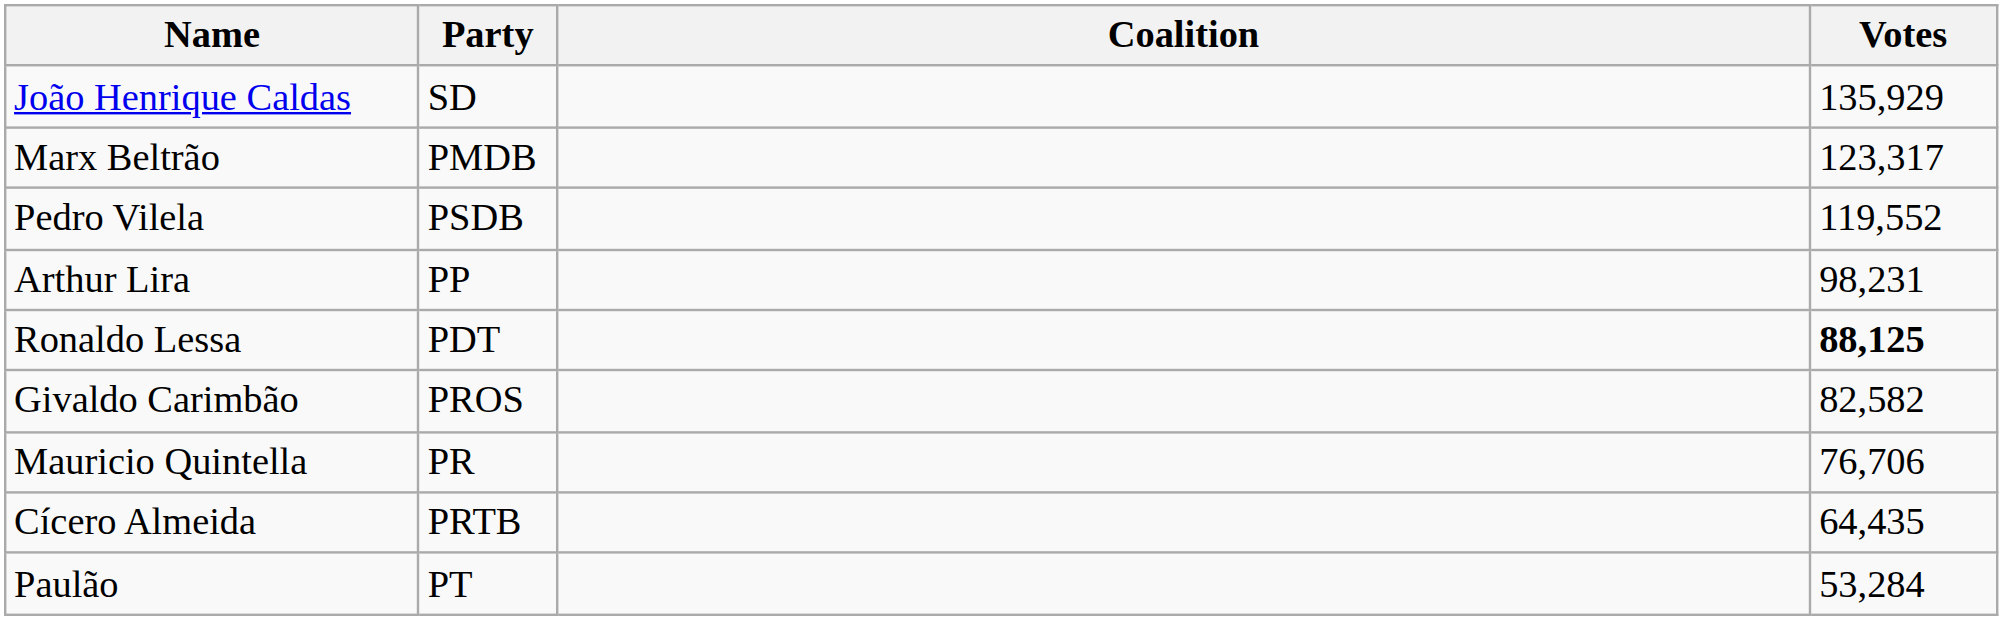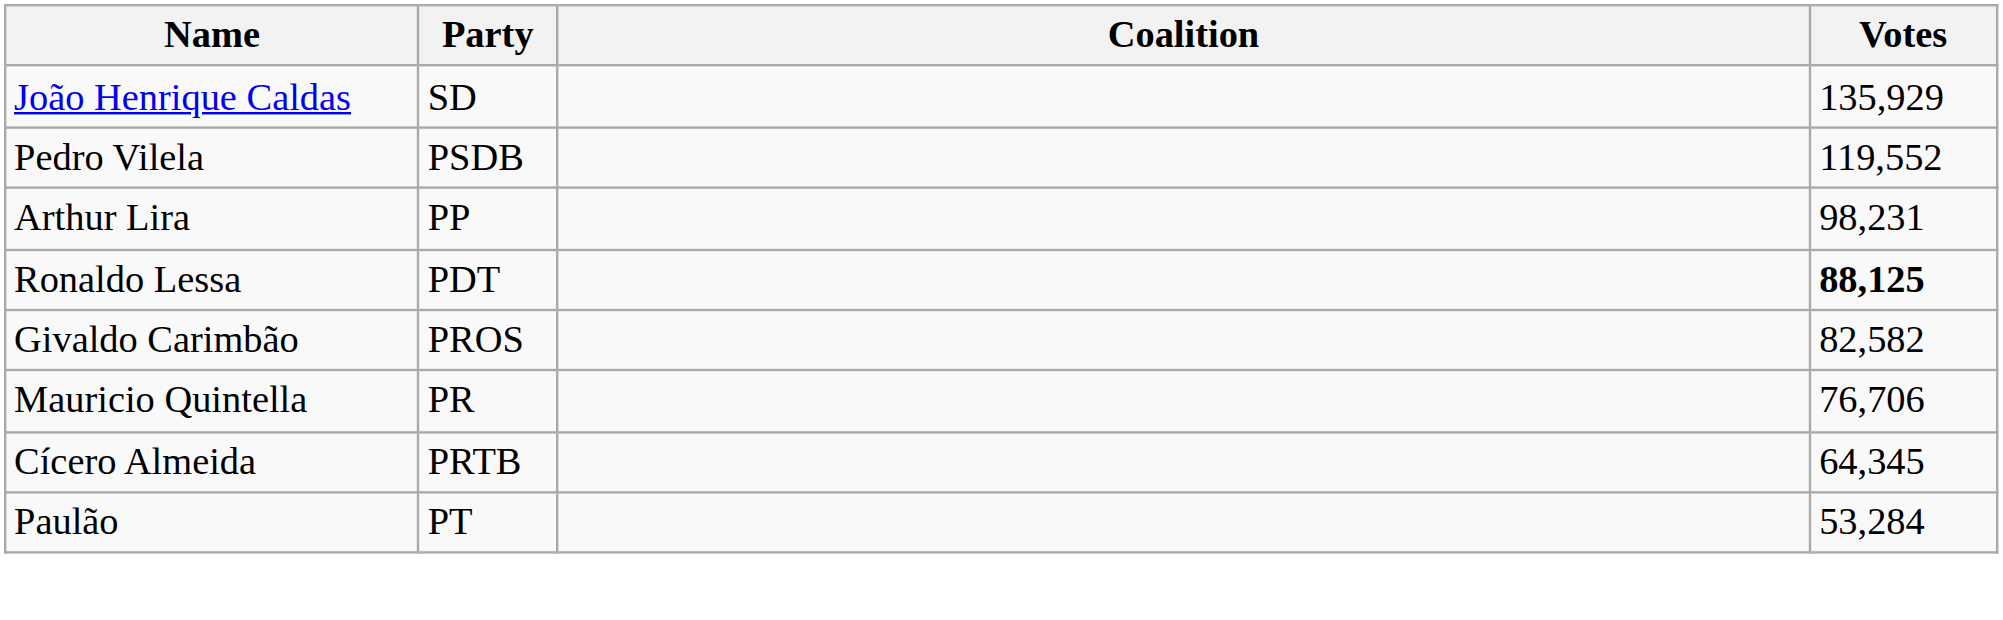- row: Marx Beltrão | PMDB | 123,317
Cícero Almeida | Votes: 64,435 -> 64,345
